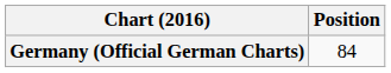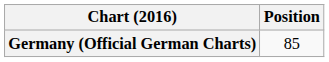Germany (Official German Charts) | Position: 84 -> 85
